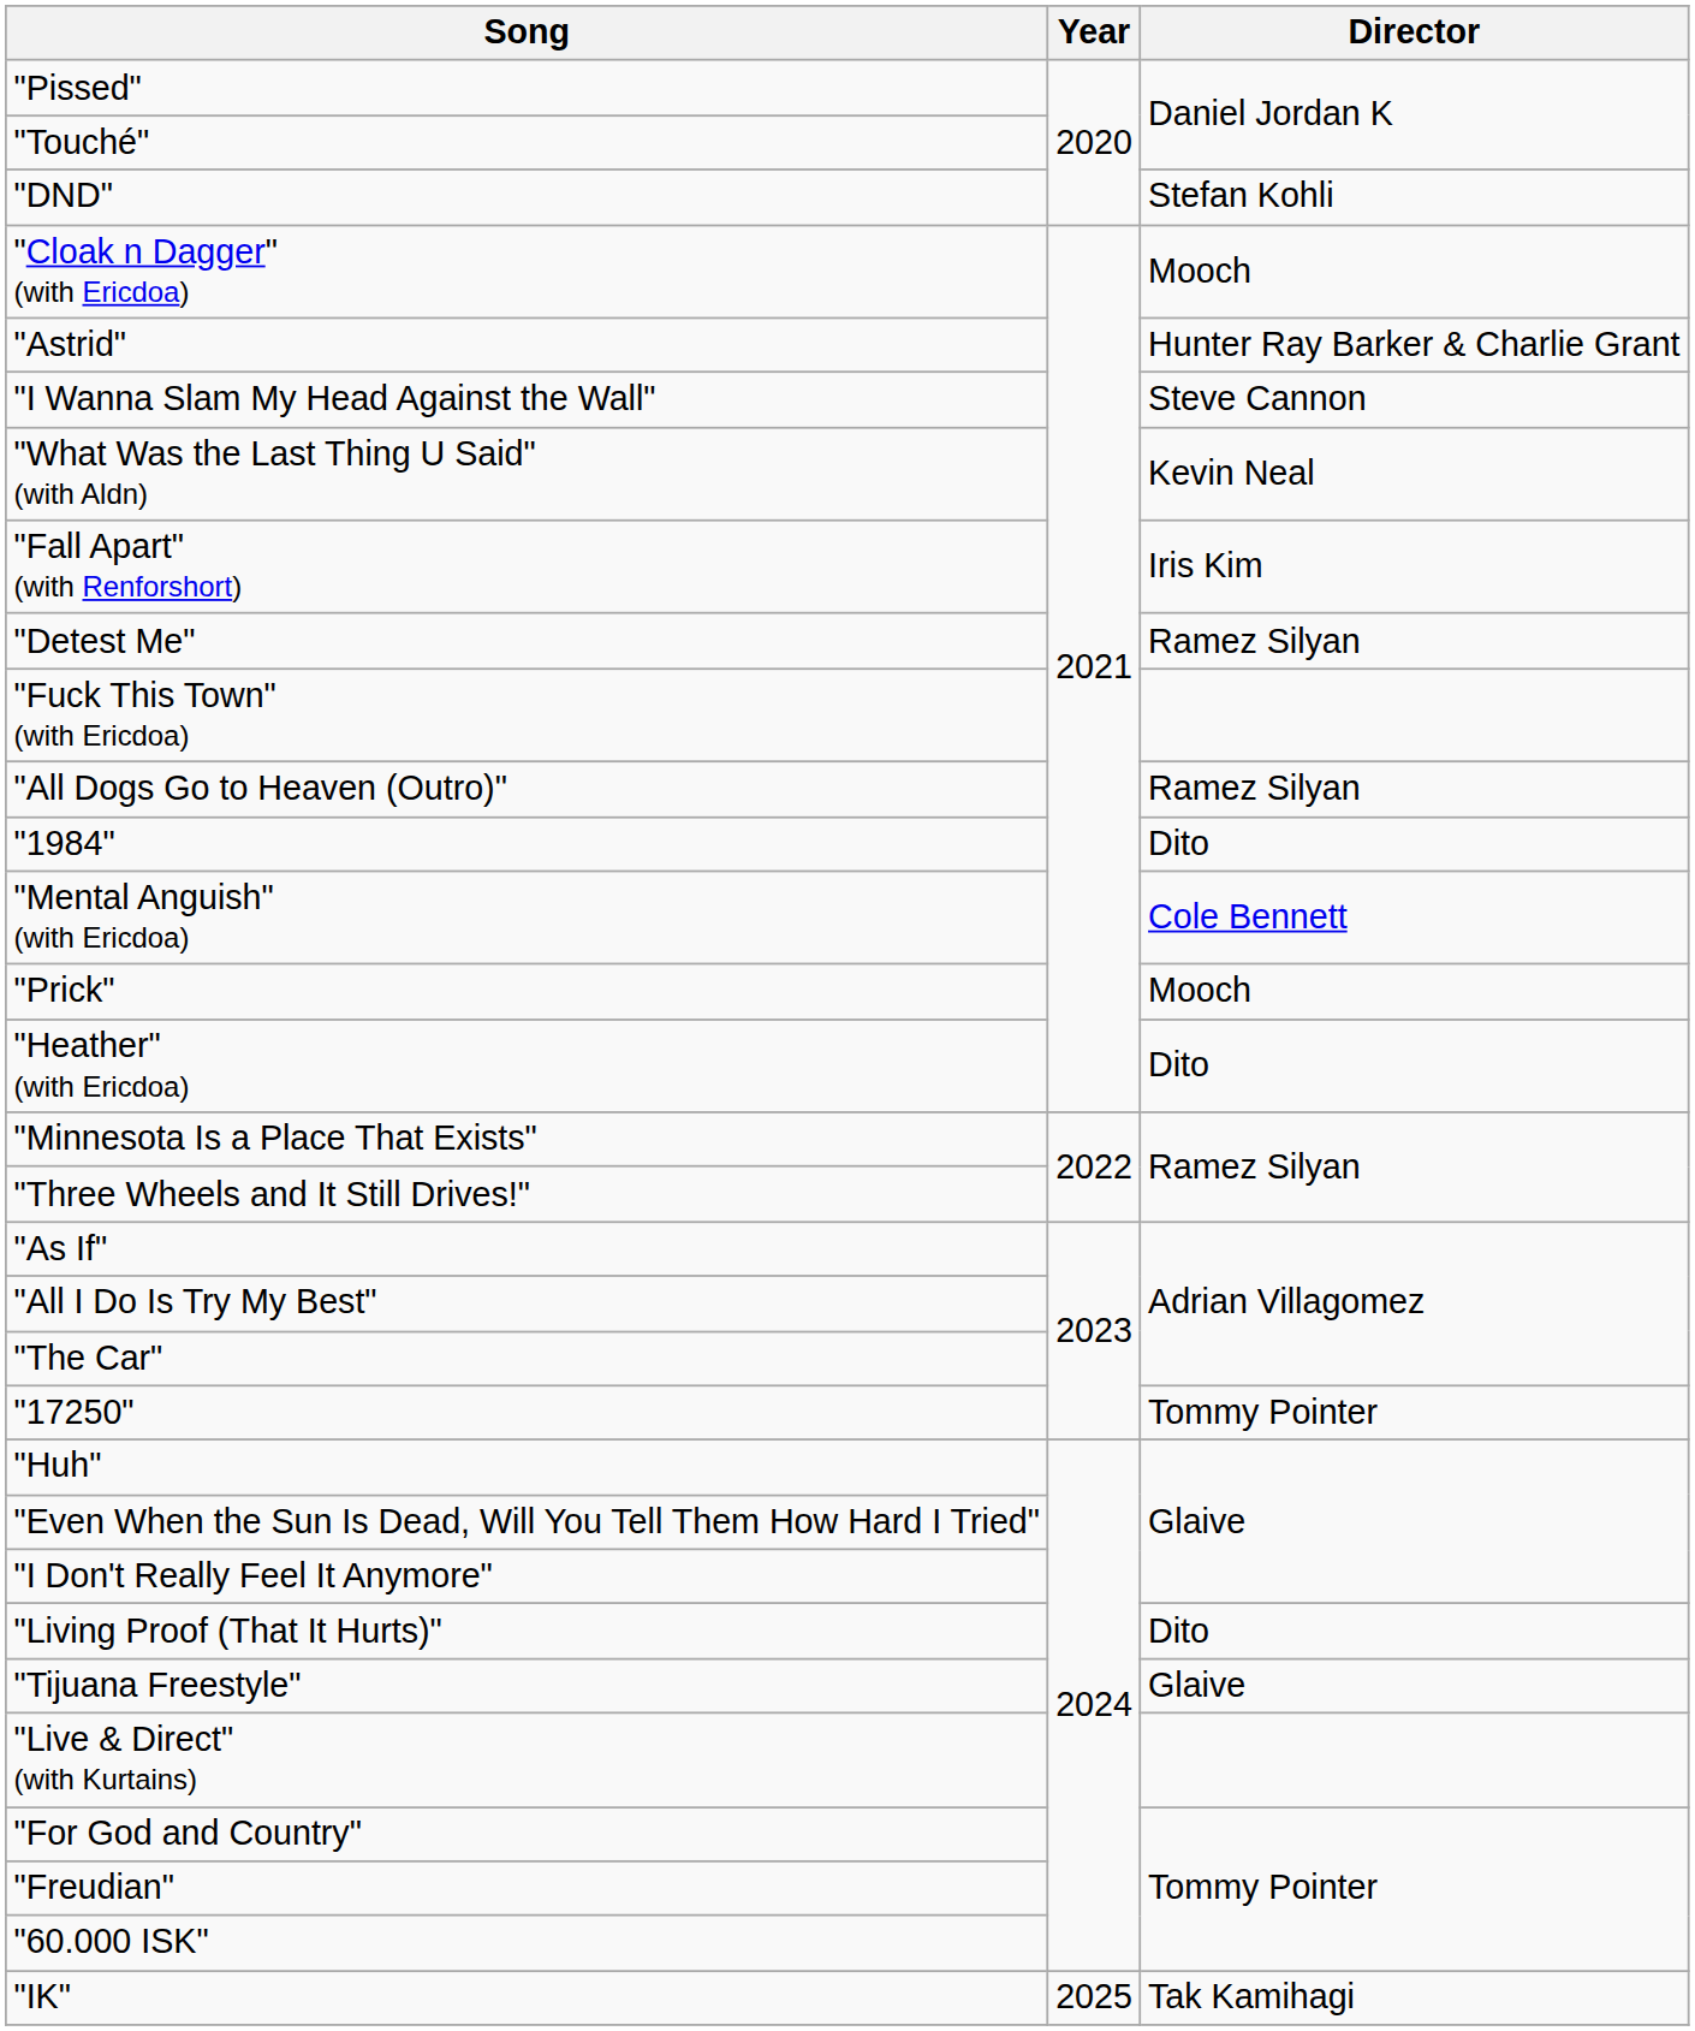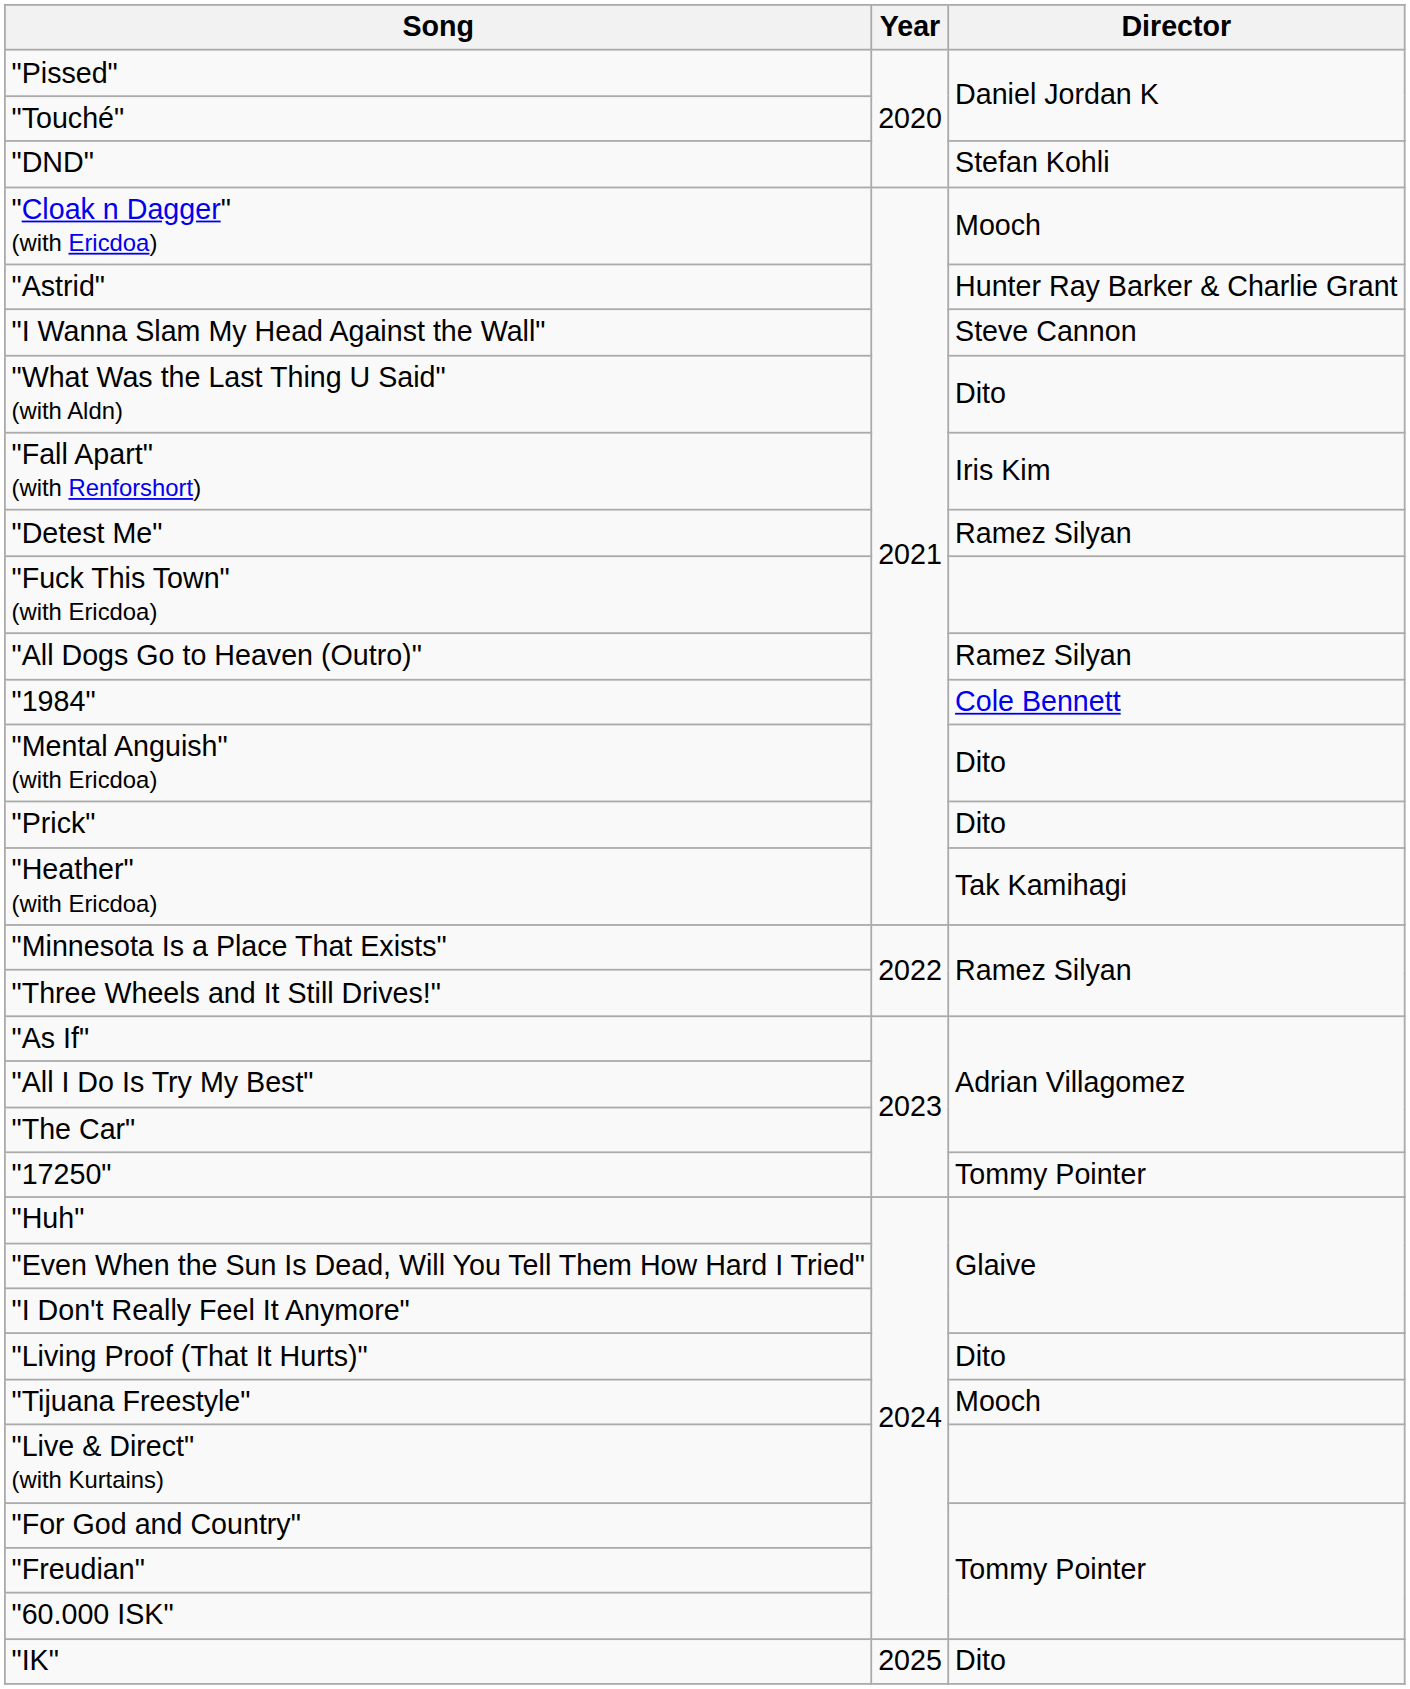"What Was the Last Thing U Said" (with Aldn) | Director: Kevin Neal -> Dito
"1984" | Director: Dito -> Cole Bennett
"Mental Anguish" (with Ericdoa) | Director: Cole Bennett -> Dito
"Prick" | Director: Mooch -> Dito
"Heather" (with Ericdoa) | Director: Dito -> Tak Kamihagi
"Tijuana Freestyle" | Director: Glaive -> Mooch
"IK" | Director: Tak Kamihagi -> Dito
